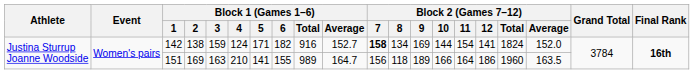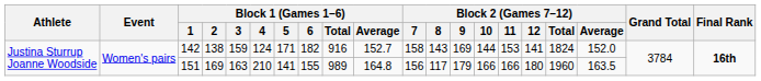142 | Block 2 (Games 7–12) / 7: bold -> normal
142 | Block 2 (Games 7–12) / 8: 134 -> 143
142 | Block 2 (Games 7–12) / 11: 154 -> 153
151 | Block 1 (Games 1–6) / Average: 164.7 -> 164.8
151 | Block 2 (Games 7–12) / 8: 118 -> 117
151 | Block 2 (Games 7–12) / 9: 189 -> 179
151 | Block 2 (Games 7–12) / 11: 164 -> 166
151 | Block 2 (Games 7–12) / 12: 186 -> 180
